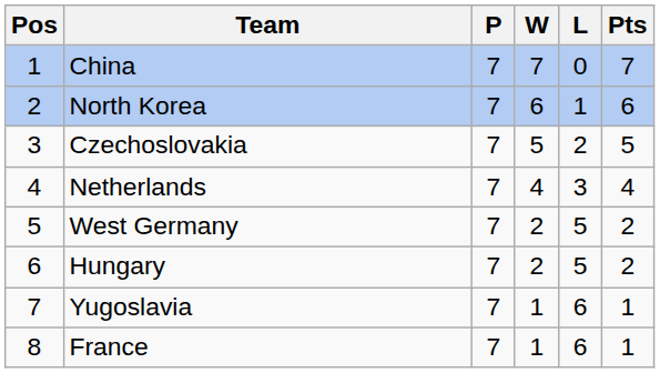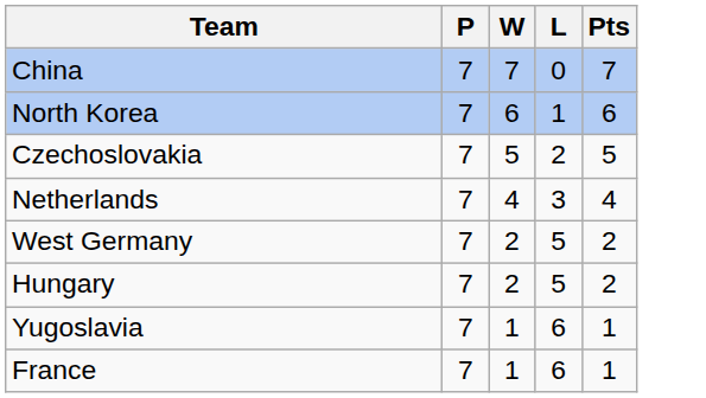- column: Pos | 1 | 2 | 3 | 4 | 5 | 6 | 7 | 8
